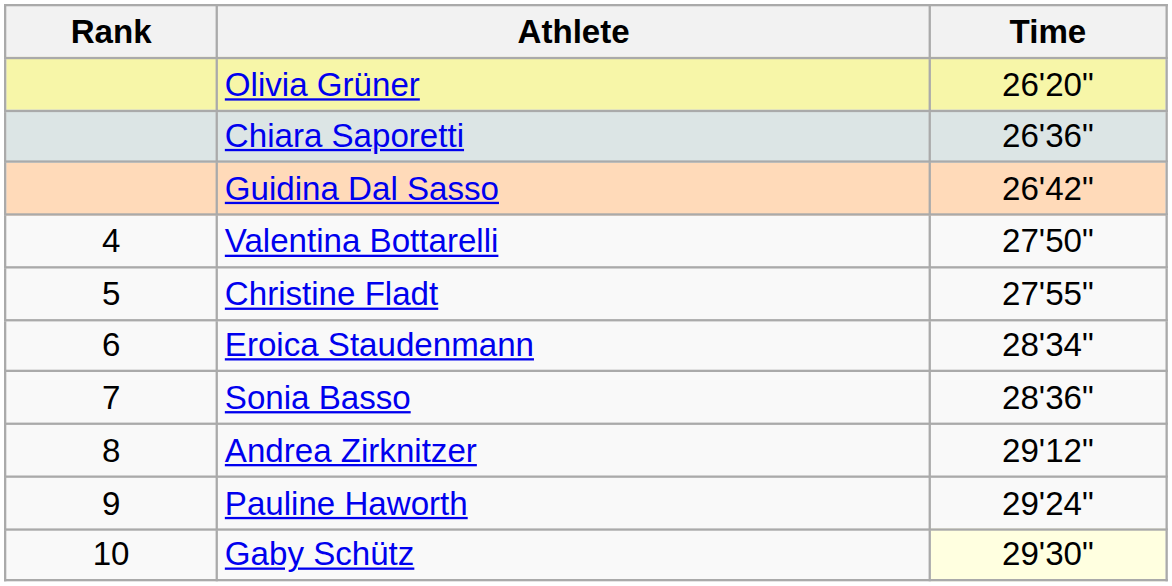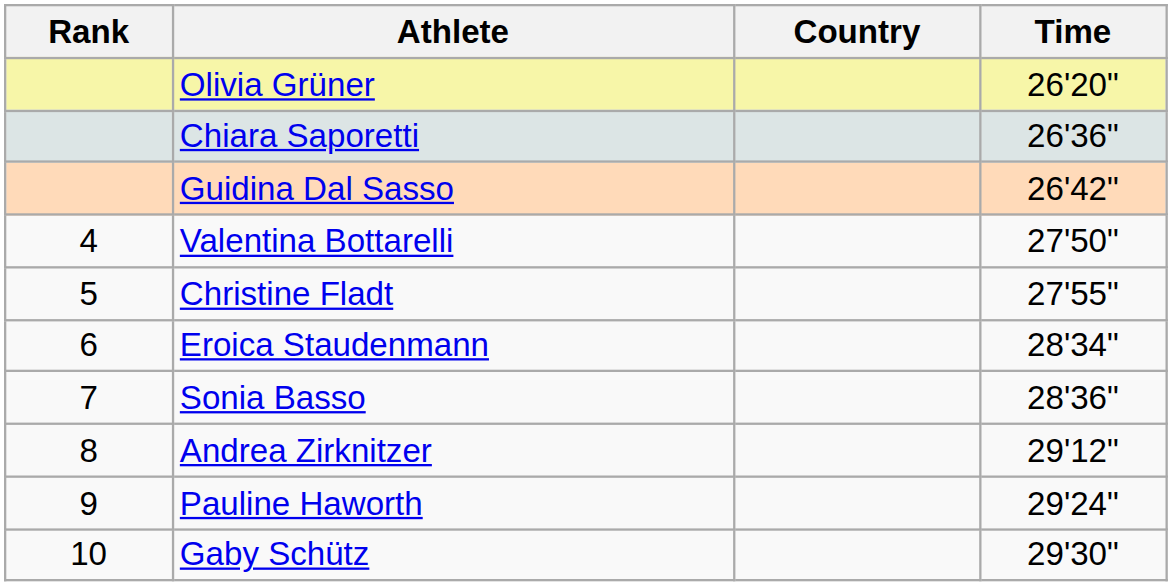+ column: Country
Gaby Schütz | Time: lightyellow background -> no background
